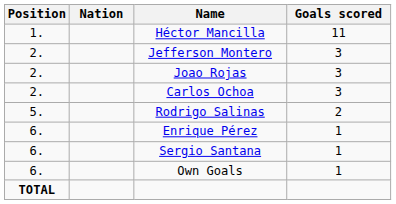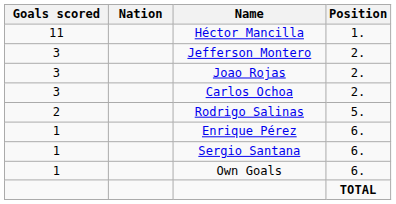columns swapped: Position <-> Goals scored
